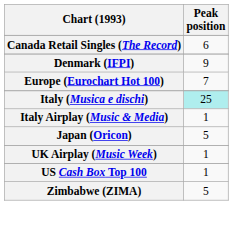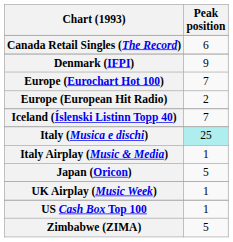+ row: Europe (European Hit Radio) | 2
+ row: Iceland (Íslenski Listinn Topp 40) | 7
